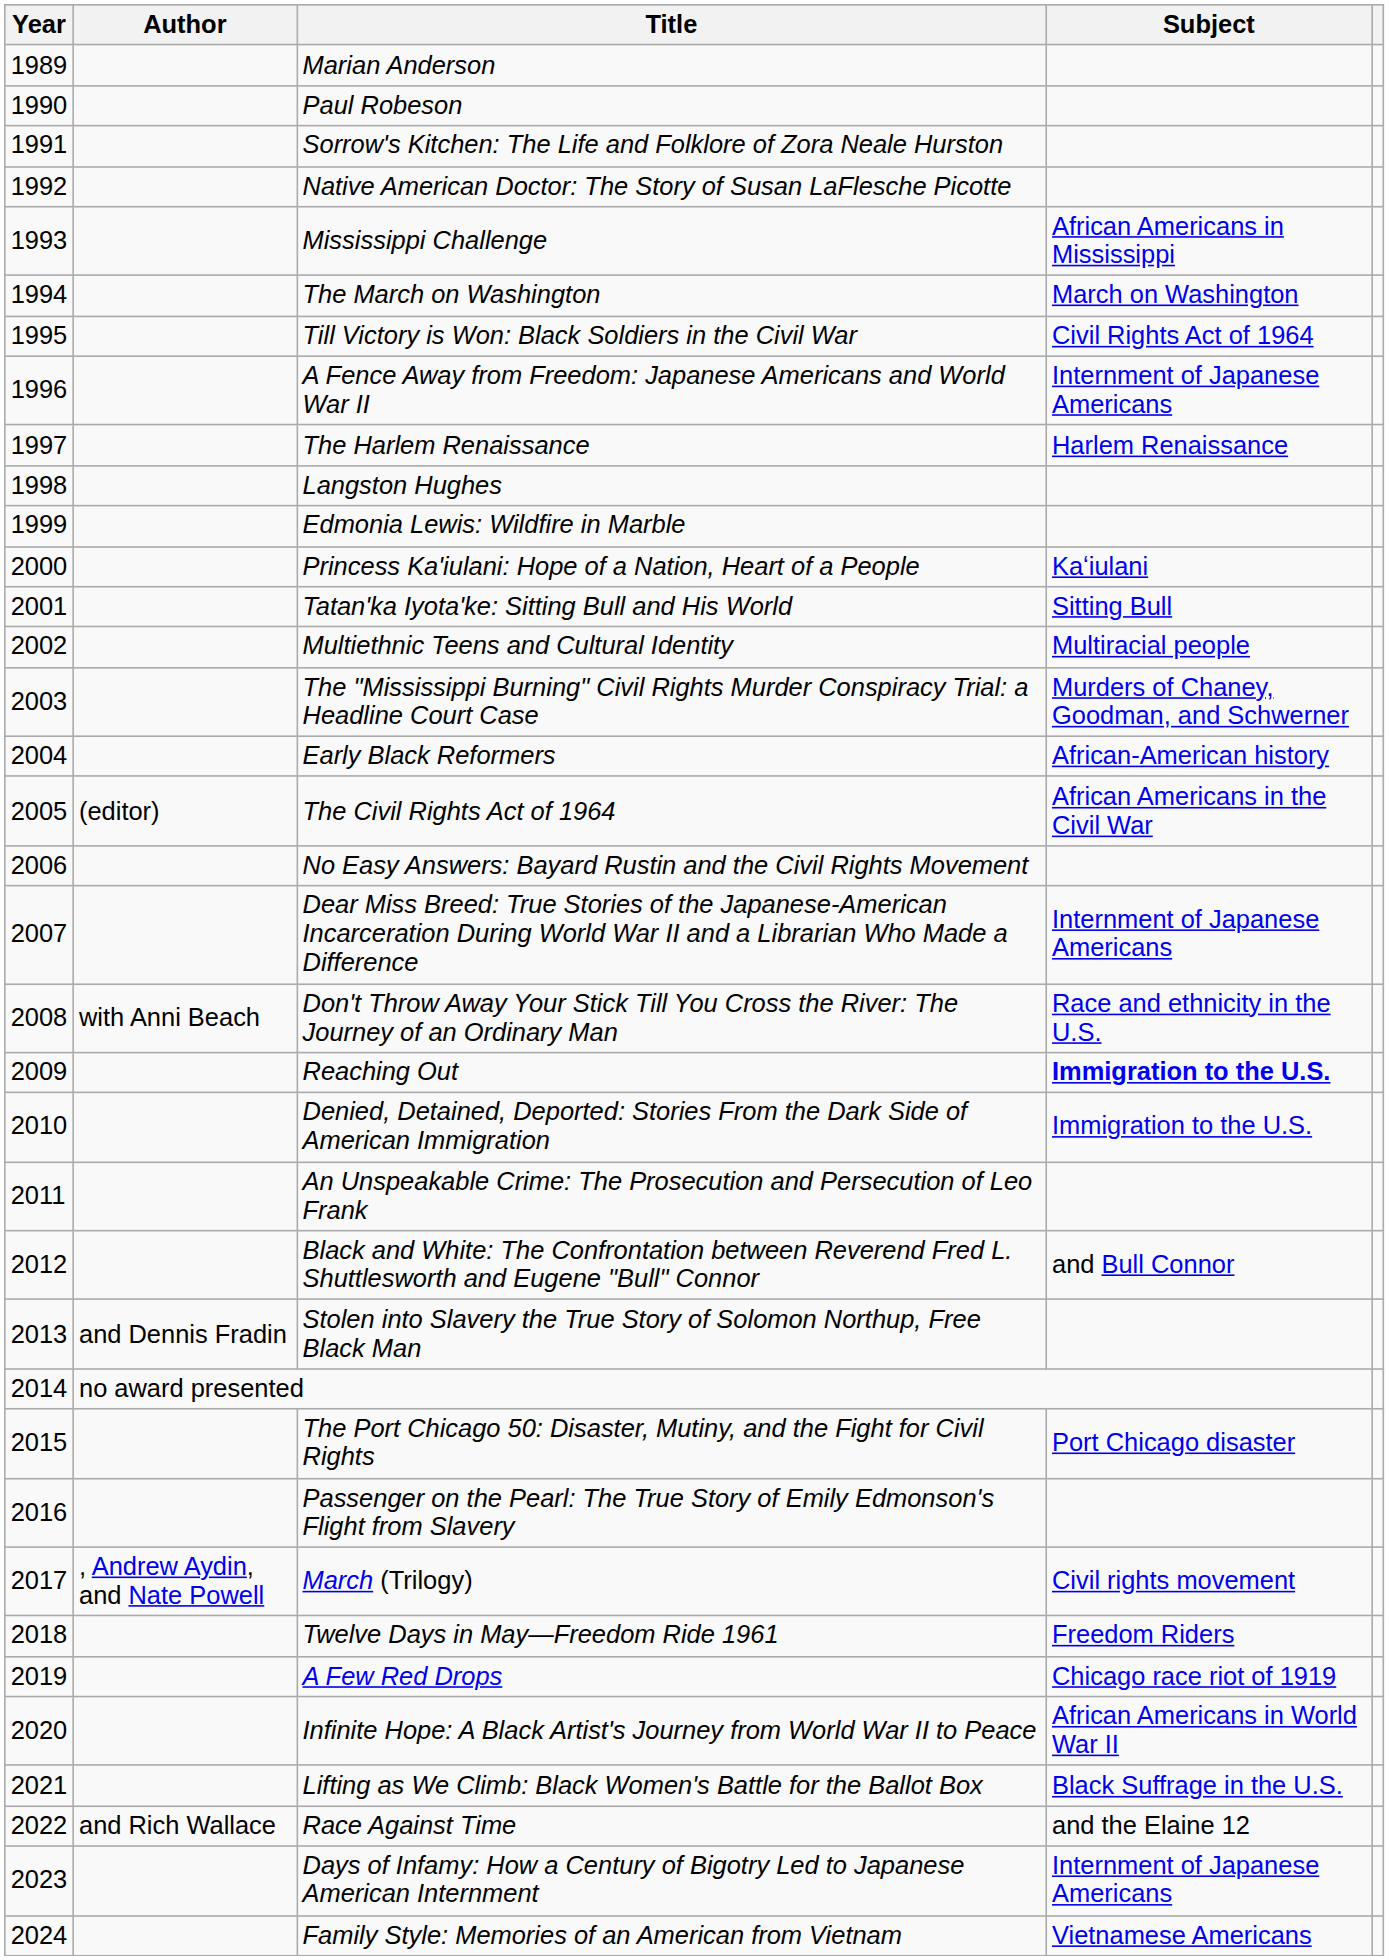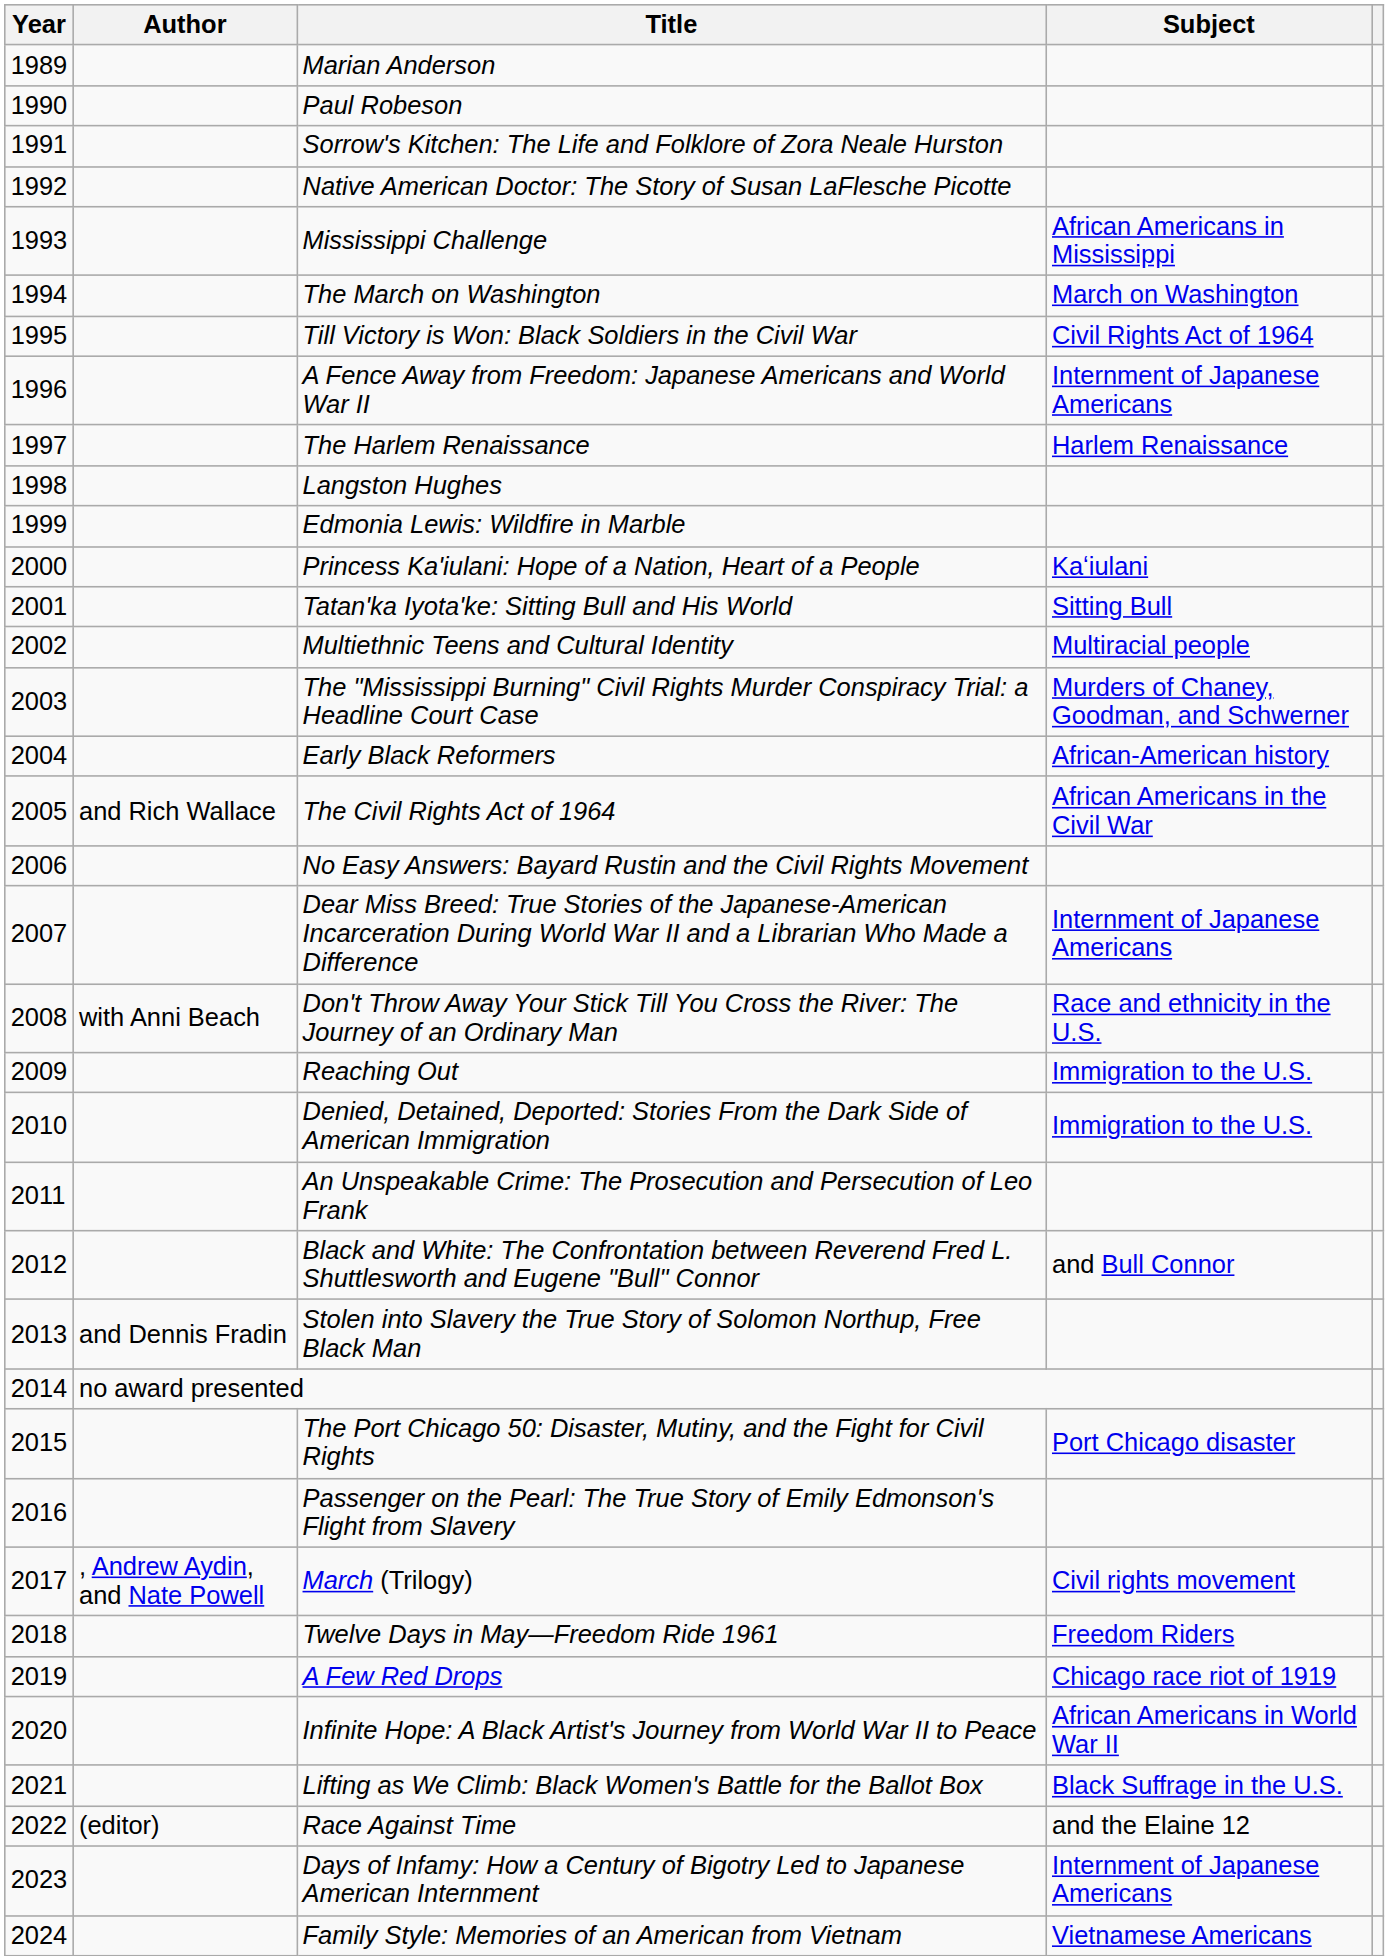The Civil Rights Act of 1964 | Author: (editor) -> and Rich Wallace
Reaching Out | Subject: bold -> normal
Race Against Time | Author: and Rich Wallace -> (editor)
